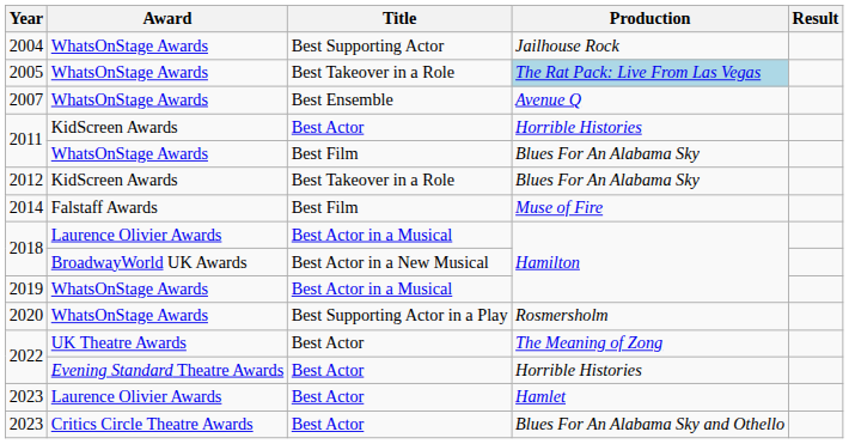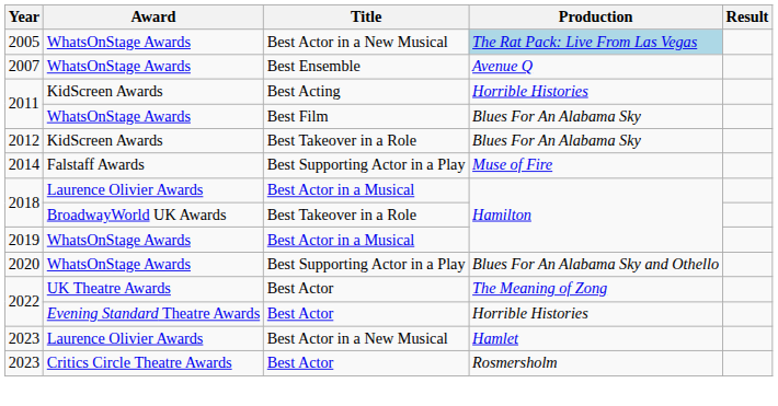- row: 2004 | WhatsOnStage Awards | Best Supporting Actor | Jailhouse Rock
2005 | Title: Best Takeover in a Role -> Best Actor in a New Musical
2011 / KidScreen Awards | Title: Best Actor -> Best Acting
2014 | Title: Best Film -> Best Supporting Actor in a Play
2018 / BroadwayWorld UK Awards | Title: Best Actor in a New Musical -> Best Takeover in a Role
2020 | Production: Rosmersholm -> Blues For An Alabama Sky and Othello
2023 / Laurence Olivier Awards | Title: Best Actor -> Best Actor in a New Musical
2023 / Critics Circle Theatre Awards | Production: Blues For An Alabama Sky and Othello -> Rosmersholm
